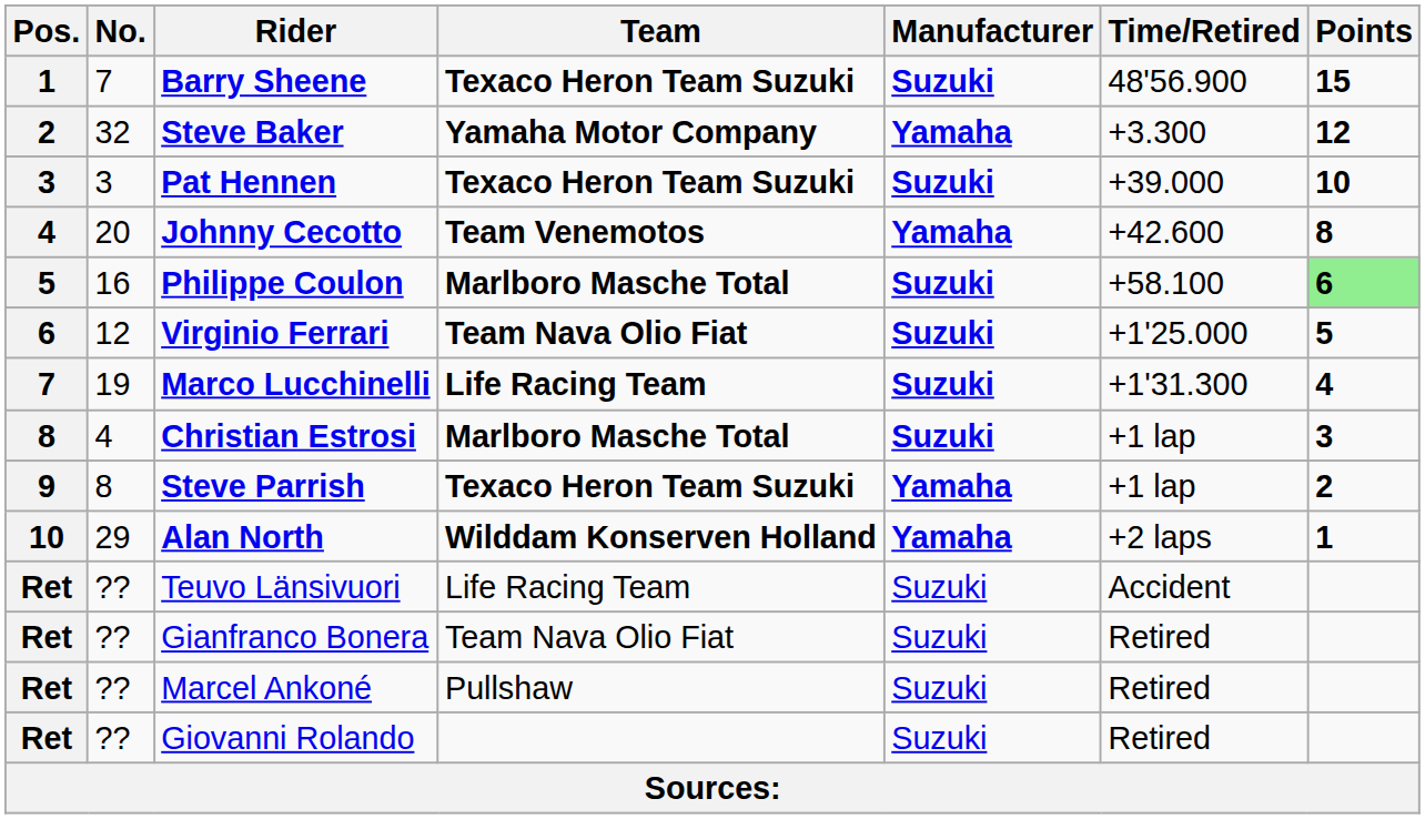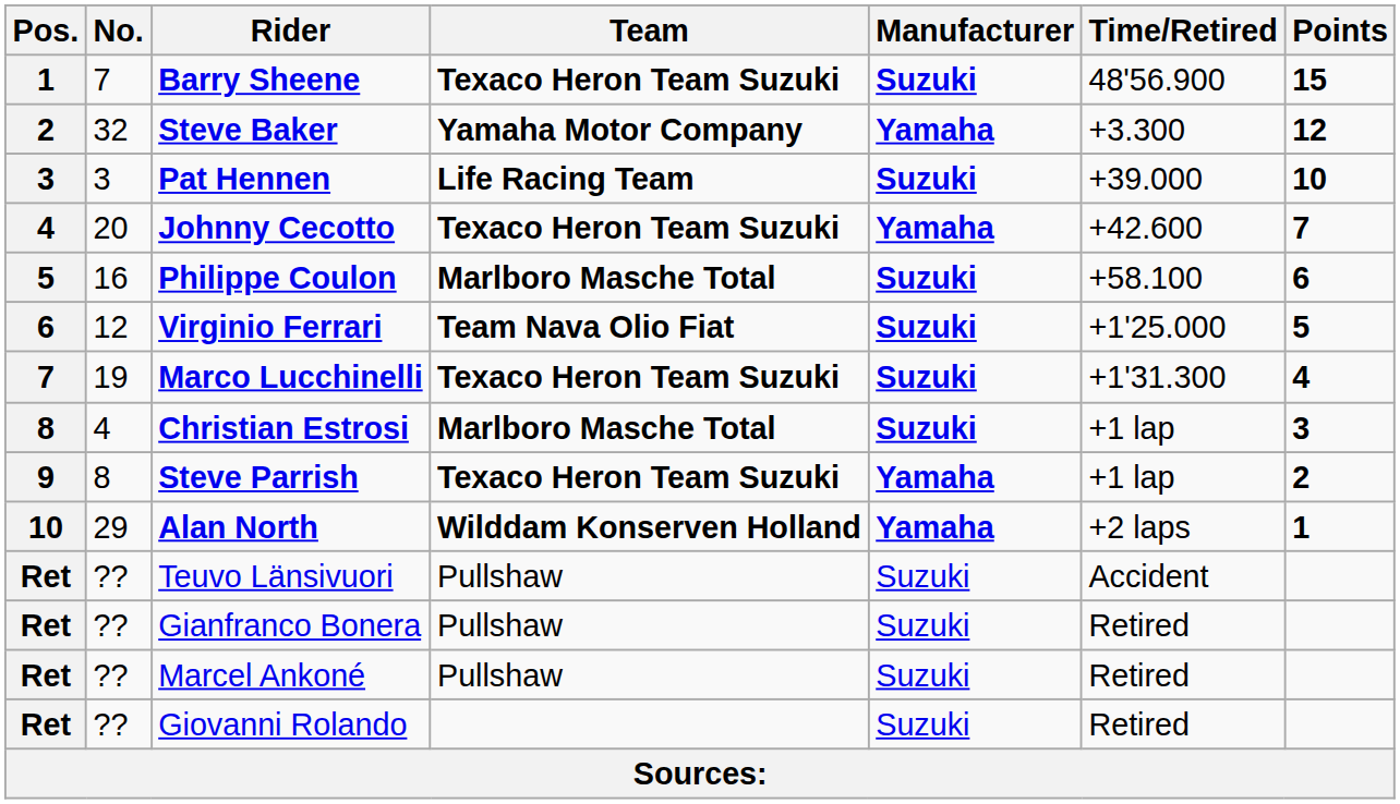Pat Hennen | Team: Texaco Heron Team Suzuki -> Life Racing Team
Johnny Cecotto | Team: Team Venemotos -> Texaco Heron Team Suzuki
Johnny Cecotto | Points: 8 -> 7
Philippe Coulon | Points: lightgreen background -> no background
Marco Lucchinelli | Team: Life Racing Team -> Texaco Heron Team Suzuki
Teuvo Länsivuori | Team: Life Racing Team -> Pullshaw
Gianfranco Bonera | Team: Team Nava Olio Fiat -> Pullshaw
